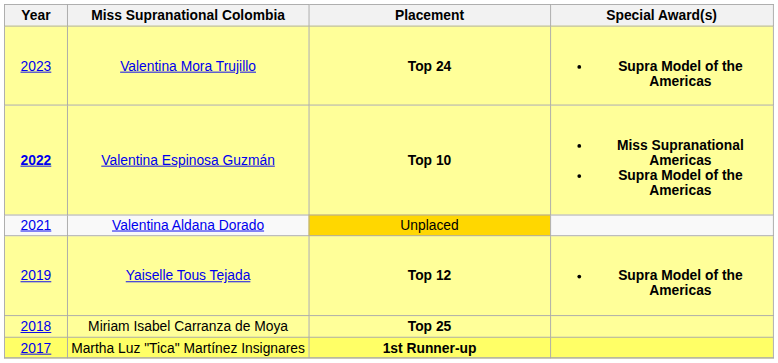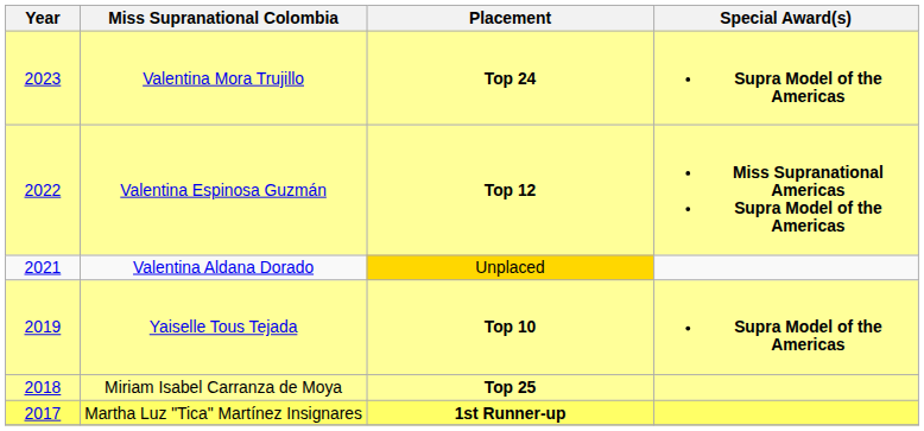Valentina Espinosa Guzmán | Year: bold -> normal
Valentina Espinosa Guzmán | Placement: Top 10 -> Top 12
Yaiselle Tous Tejada | Placement: Top 12 -> Top 10
